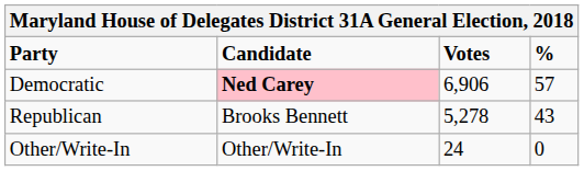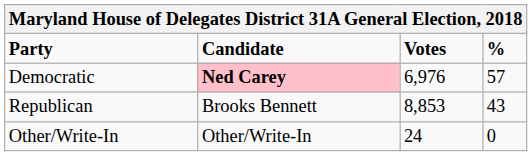Democratic | Votes: 6,906 -> 6,976
Republican | Votes: 5,278 -> 8,853
